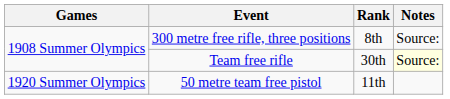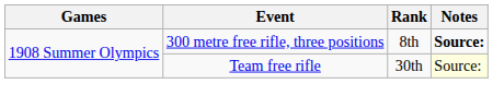300 metre free rifle, three positions | Notes: normal -> bold
- row: 1920 Summer Olympics | 50 metre team free pistol | 11th
